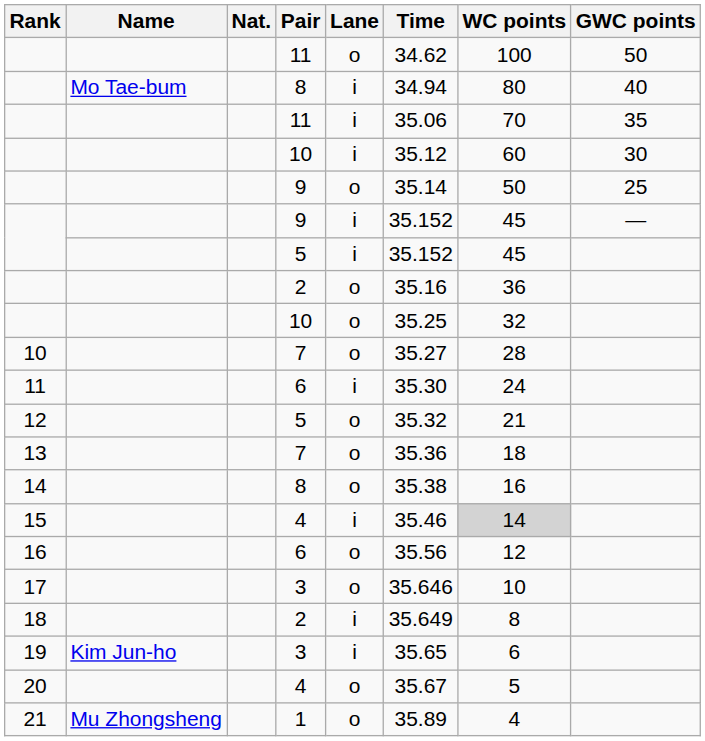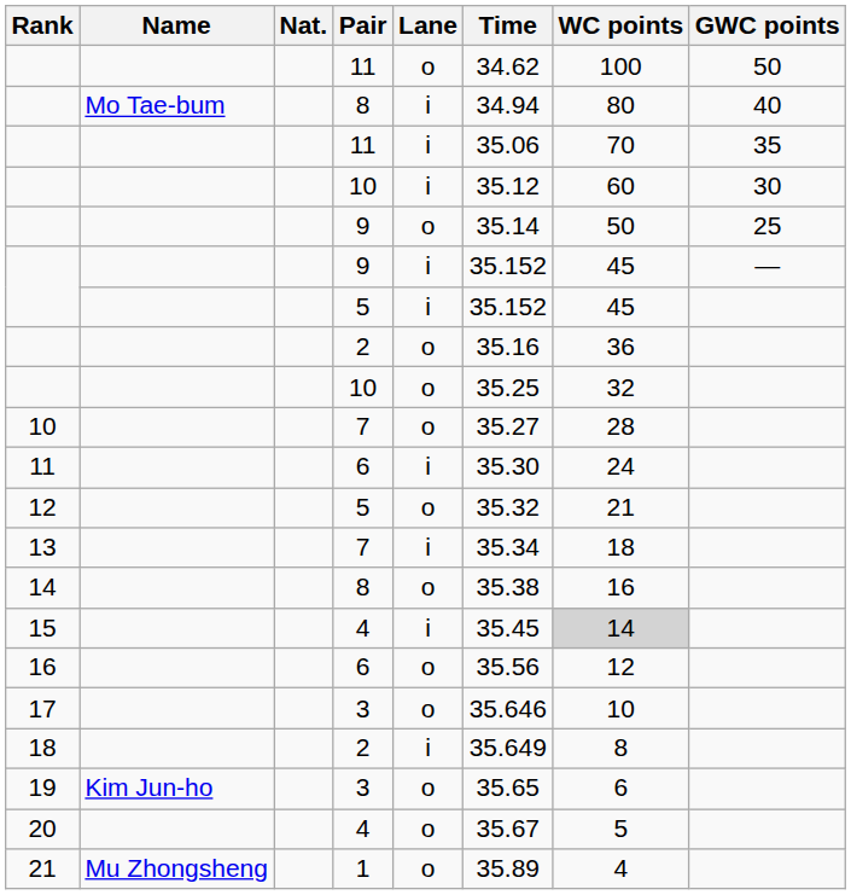13 | Lane: o -> i
13 | Time: 35.36 -> 35.34
15 | Time: 35.46 -> 35.45
19 | Lane: i -> o
